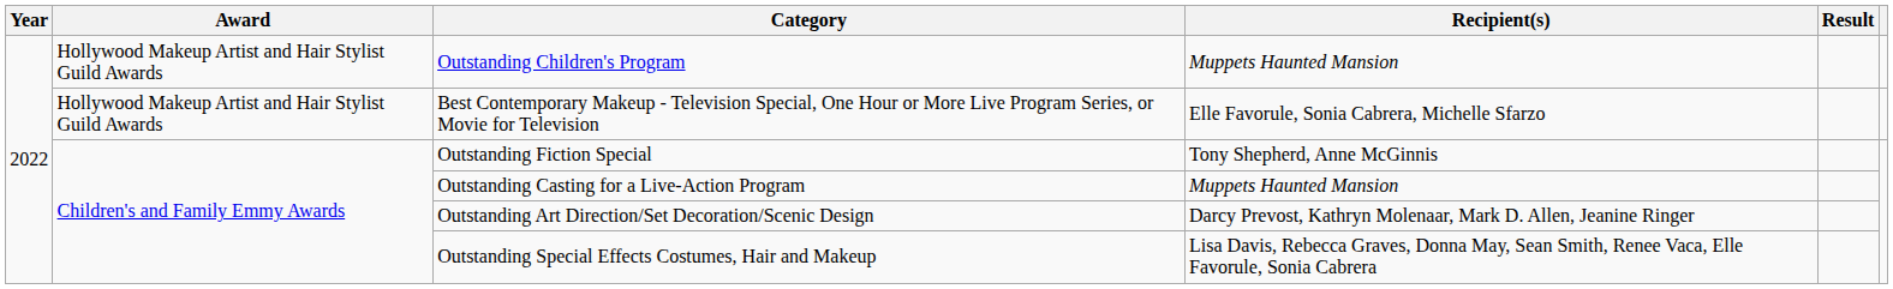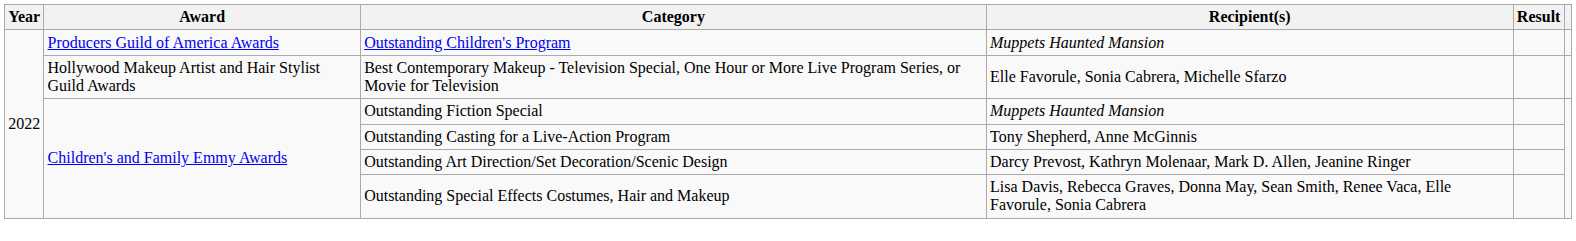Outstanding Children's Program | Award: Hollywood Makeup Artist and Hair Stylist Guild Awards -> Producers Guild of America Awards
Outstanding Fiction Special | Recipient(s): Tony Shepherd, Anne McGinnis -> Muppets Haunted Mansion
Outstanding Casting for a Live-Action Program | Recipient(s): Muppets Haunted Mansion -> Tony Shepherd, Anne McGinnis
